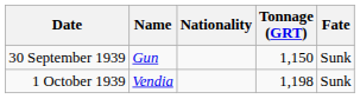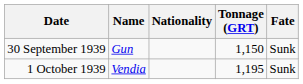1 October 1939 | Tonnage (GRT): 1,198 -> 1,195
